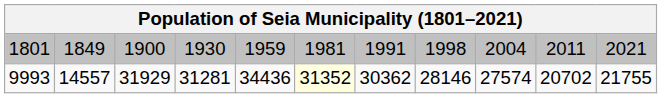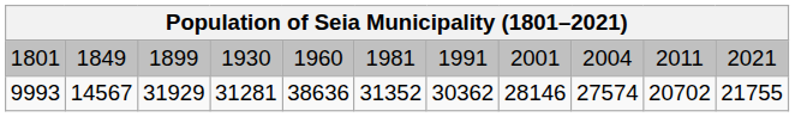1801 | column 3: 1900 -> 1899
1801 | column 5: 1959 -> 1960
1801 | column 8: 1998 -> 2001
9993 | column 2: 14557 -> 14567
9993 | column 5: 34436 -> 38636
9993 | column 6: lightyellow background -> no background
